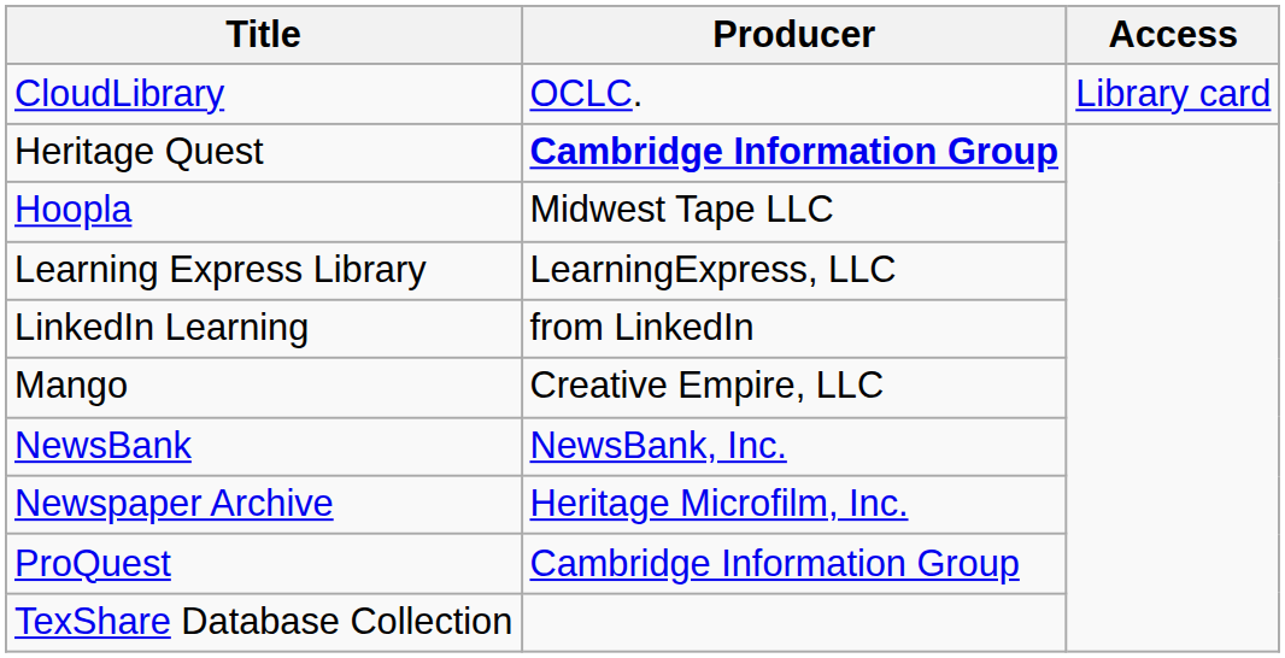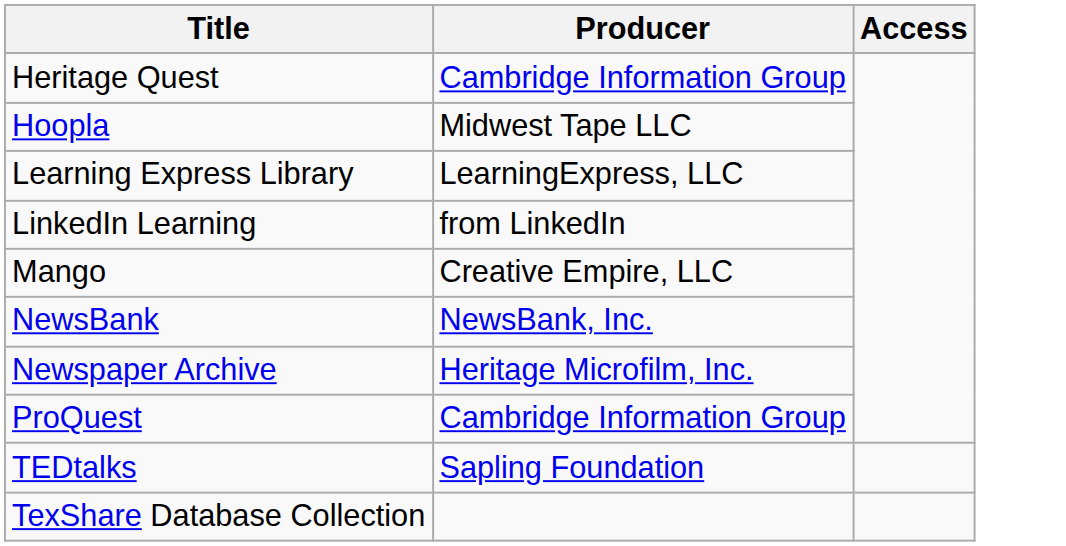- row: CloudLibrary | OCLC. | Library card
Heritage Quest | Producer: bold -> normal
+ row: TEDtalks | Sapling Foundation
